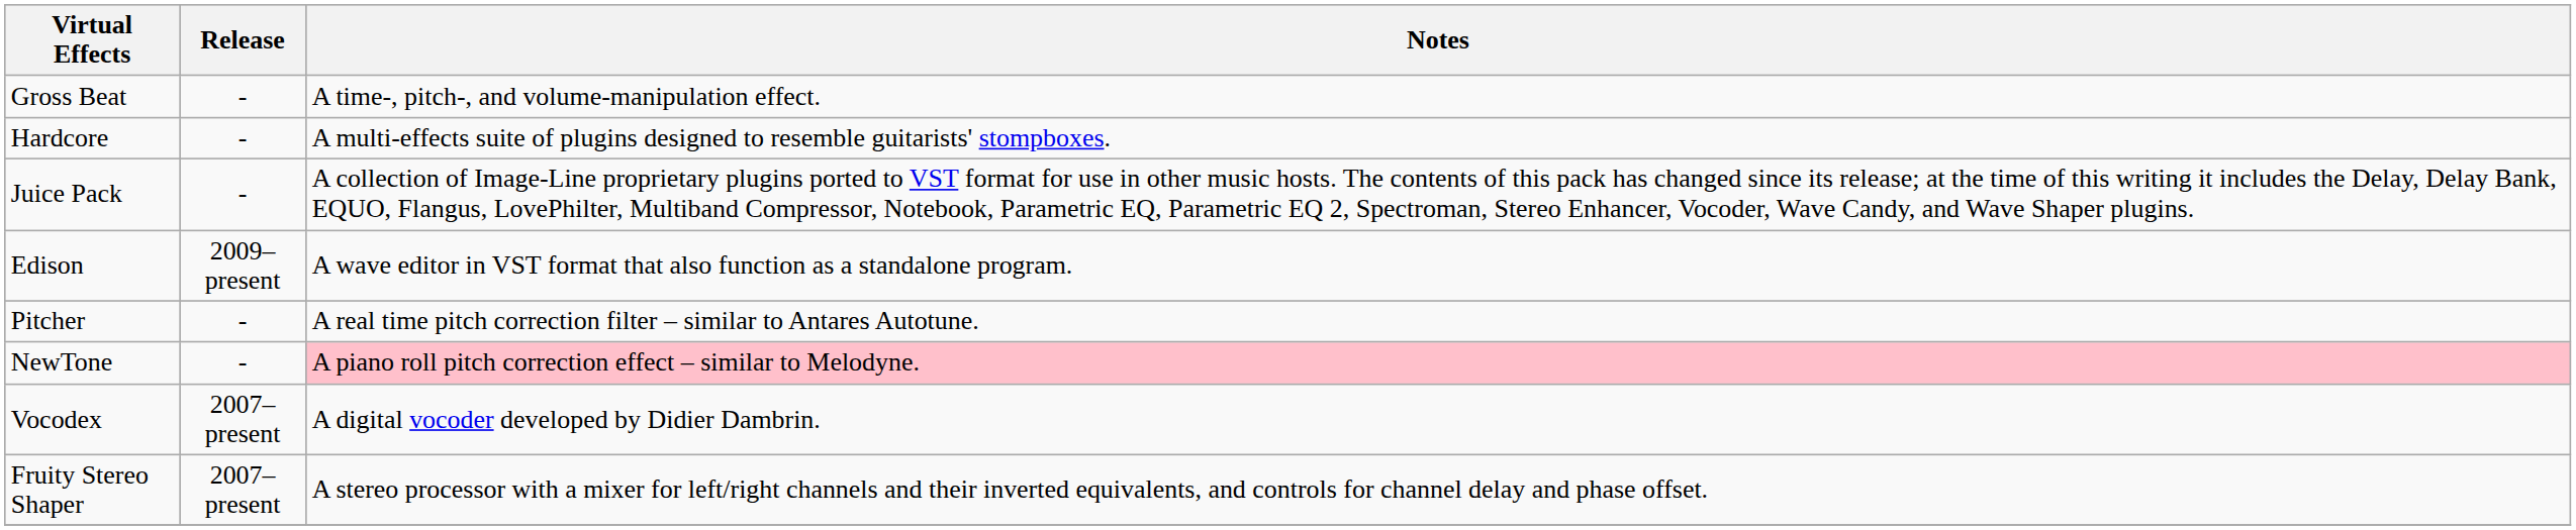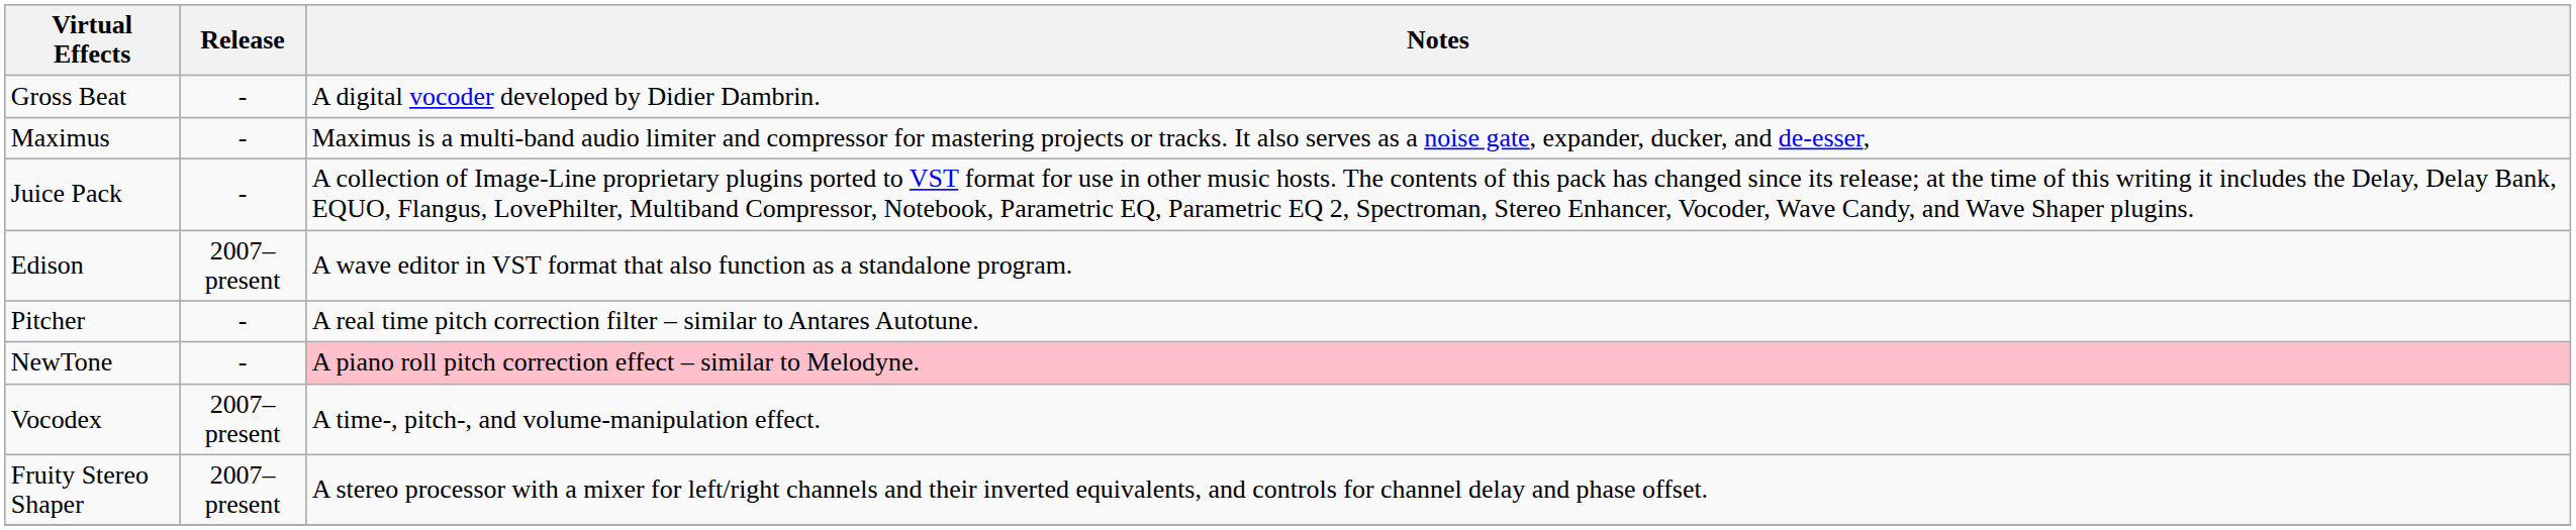Gross Beat | Notes: A time-, pitch-, and volume-manipulation effect. -> A digital vocoder developed by Didier Dambrin.
+ row: Maximus | - | Maximus is a multi-band audio limiter and compressor for mastering projects or tracks. It also serves as a noise gate, expander, ducker, and de-esser,
- row: Hardcore | - | A multi-effects suite of plugins designed to resemble guitarists' stompboxes.
Edison | Release: 2009–present -> 2007–present
Vocodex | Notes: A digital vocoder developed by Didier Dambrin. -> A time-, pitch-, and volume-manipulation effect.
